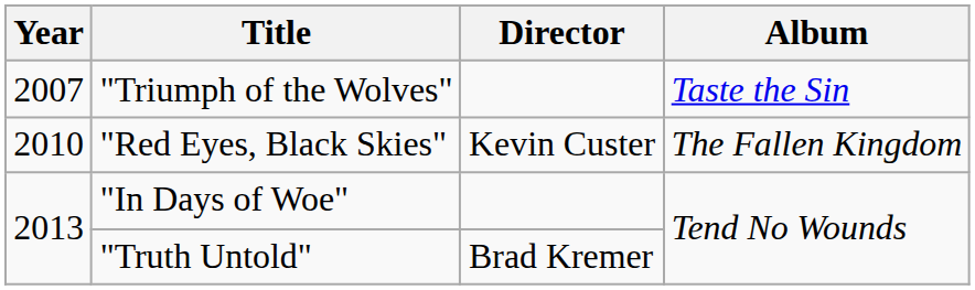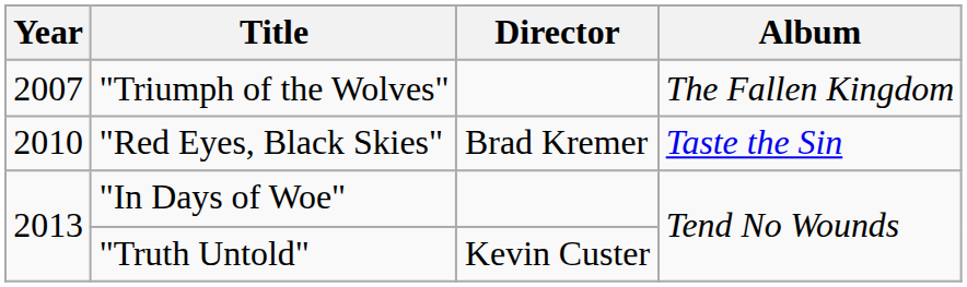"Triumph of the Wolves" | Album: Taste the Sin -> The Fallen Kingdom
"Red Eyes, Black Skies" | Director: Kevin Custer -> Brad Kremer
"Red Eyes, Black Skies" | Album: The Fallen Kingdom -> Taste the Sin
"Truth Untold" | Director: Brad Kremer -> Kevin Custer
